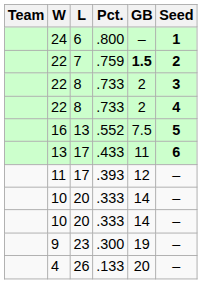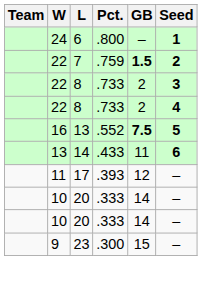.552 | GB: normal -> bold
.433 | L: 17 -> 14
.300 | GB: 19 -> 15
- row: 4 | 26 | .133 | 20 | –
